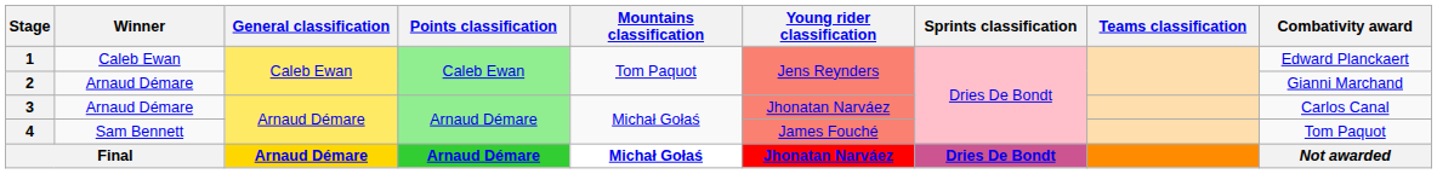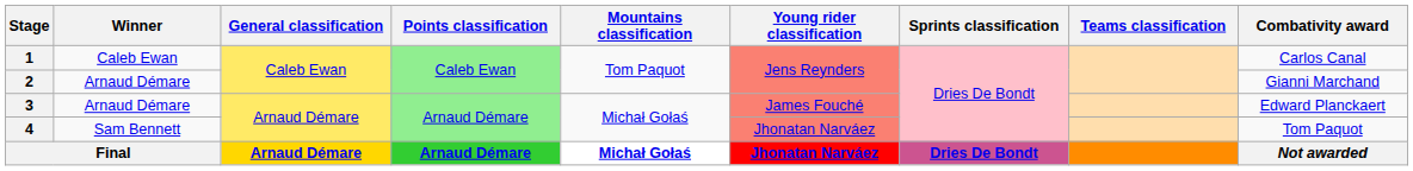1 | Combativity award: Edward Planckaert -> Carlos Canal
3 | Young rider classification: Jhonatan Narváez -> James Fouché
3 | Combativity award: Carlos Canal -> Edward Planckaert
4 | Young rider classification: James Fouché -> Jhonatan Narváez
